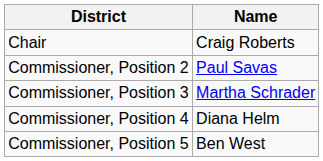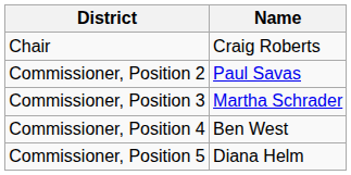Commissioner, Position 4 | Name: Diana Helm -> Ben West
Commissioner, Position 5 | Name: Ben West -> Diana Helm
